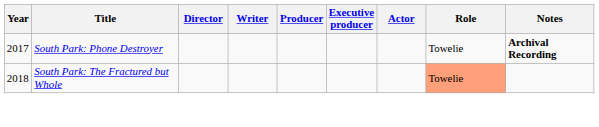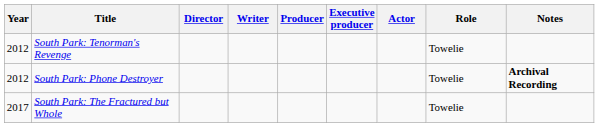+ row: 2012 | South Park: Tenorman's Revenge | Towelie
South Park: Phone Destroyer | Year: 2017 -> 2012
South Park: The Fractured but Whole | Year: 2018 -> 2017
South Park: The Fractured but Whole | Role: lightsalmon background -> no background
